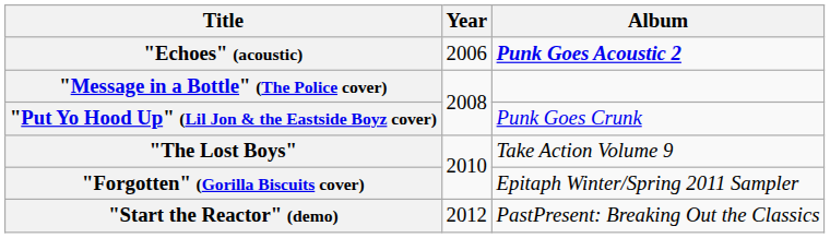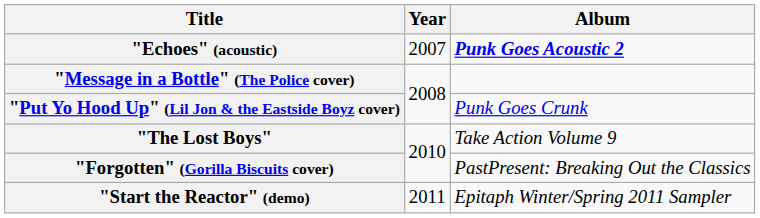"Echoes" (acoustic) | Year: 2006 -> 2007
"Forgotten" (Gorilla Biscuits cover) | Album: Epitaph Winter/Spring 2011 Sampler -> PastPresent: Breaking Out the Classics
"Start the Reactor" (demo) | Year: 2012 -> 2011
"Start the Reactor" (demo) | Album: PastPresent: Breaking Out the Classics -> Epitaph Winter/Spring 2011 Sampler
